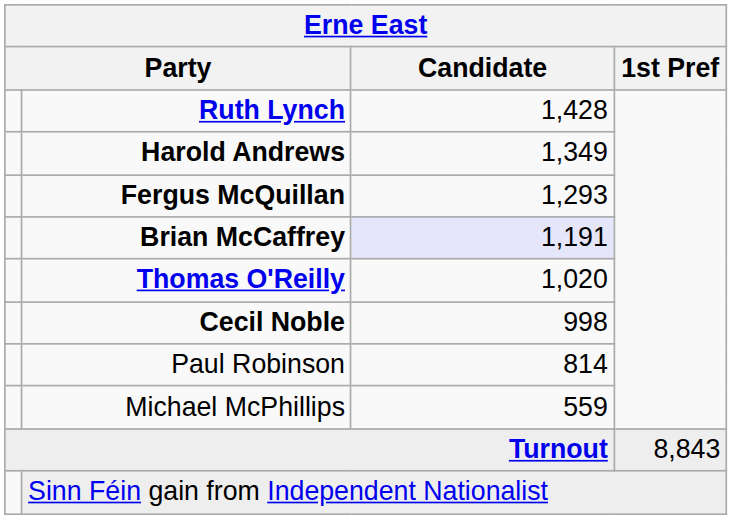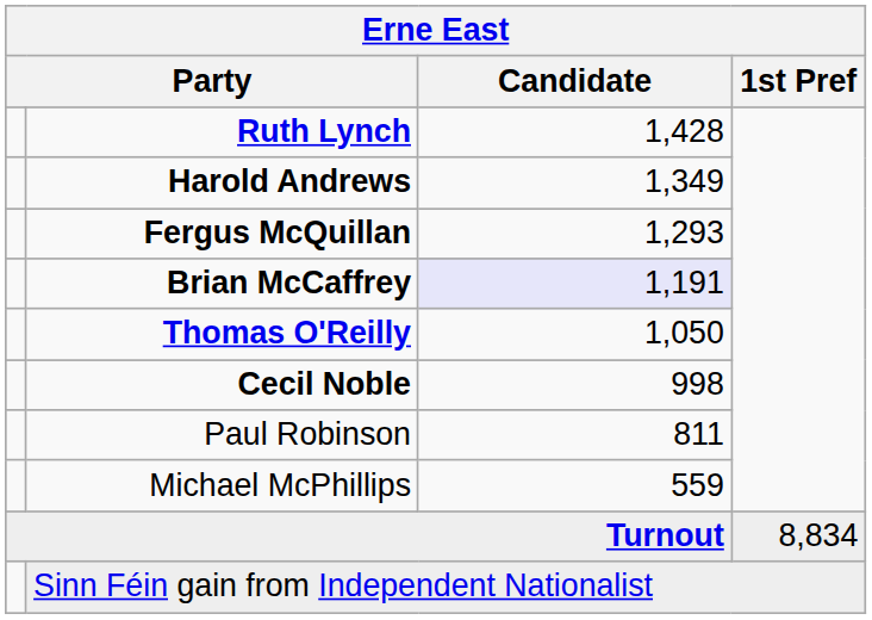Thomas O'Reilly | Candidate: 1,020 -> 1,050
Paul Robinson | Candidate: 814 -> 811
Turnout | 1st Pref: 8,843 -> 8,834
